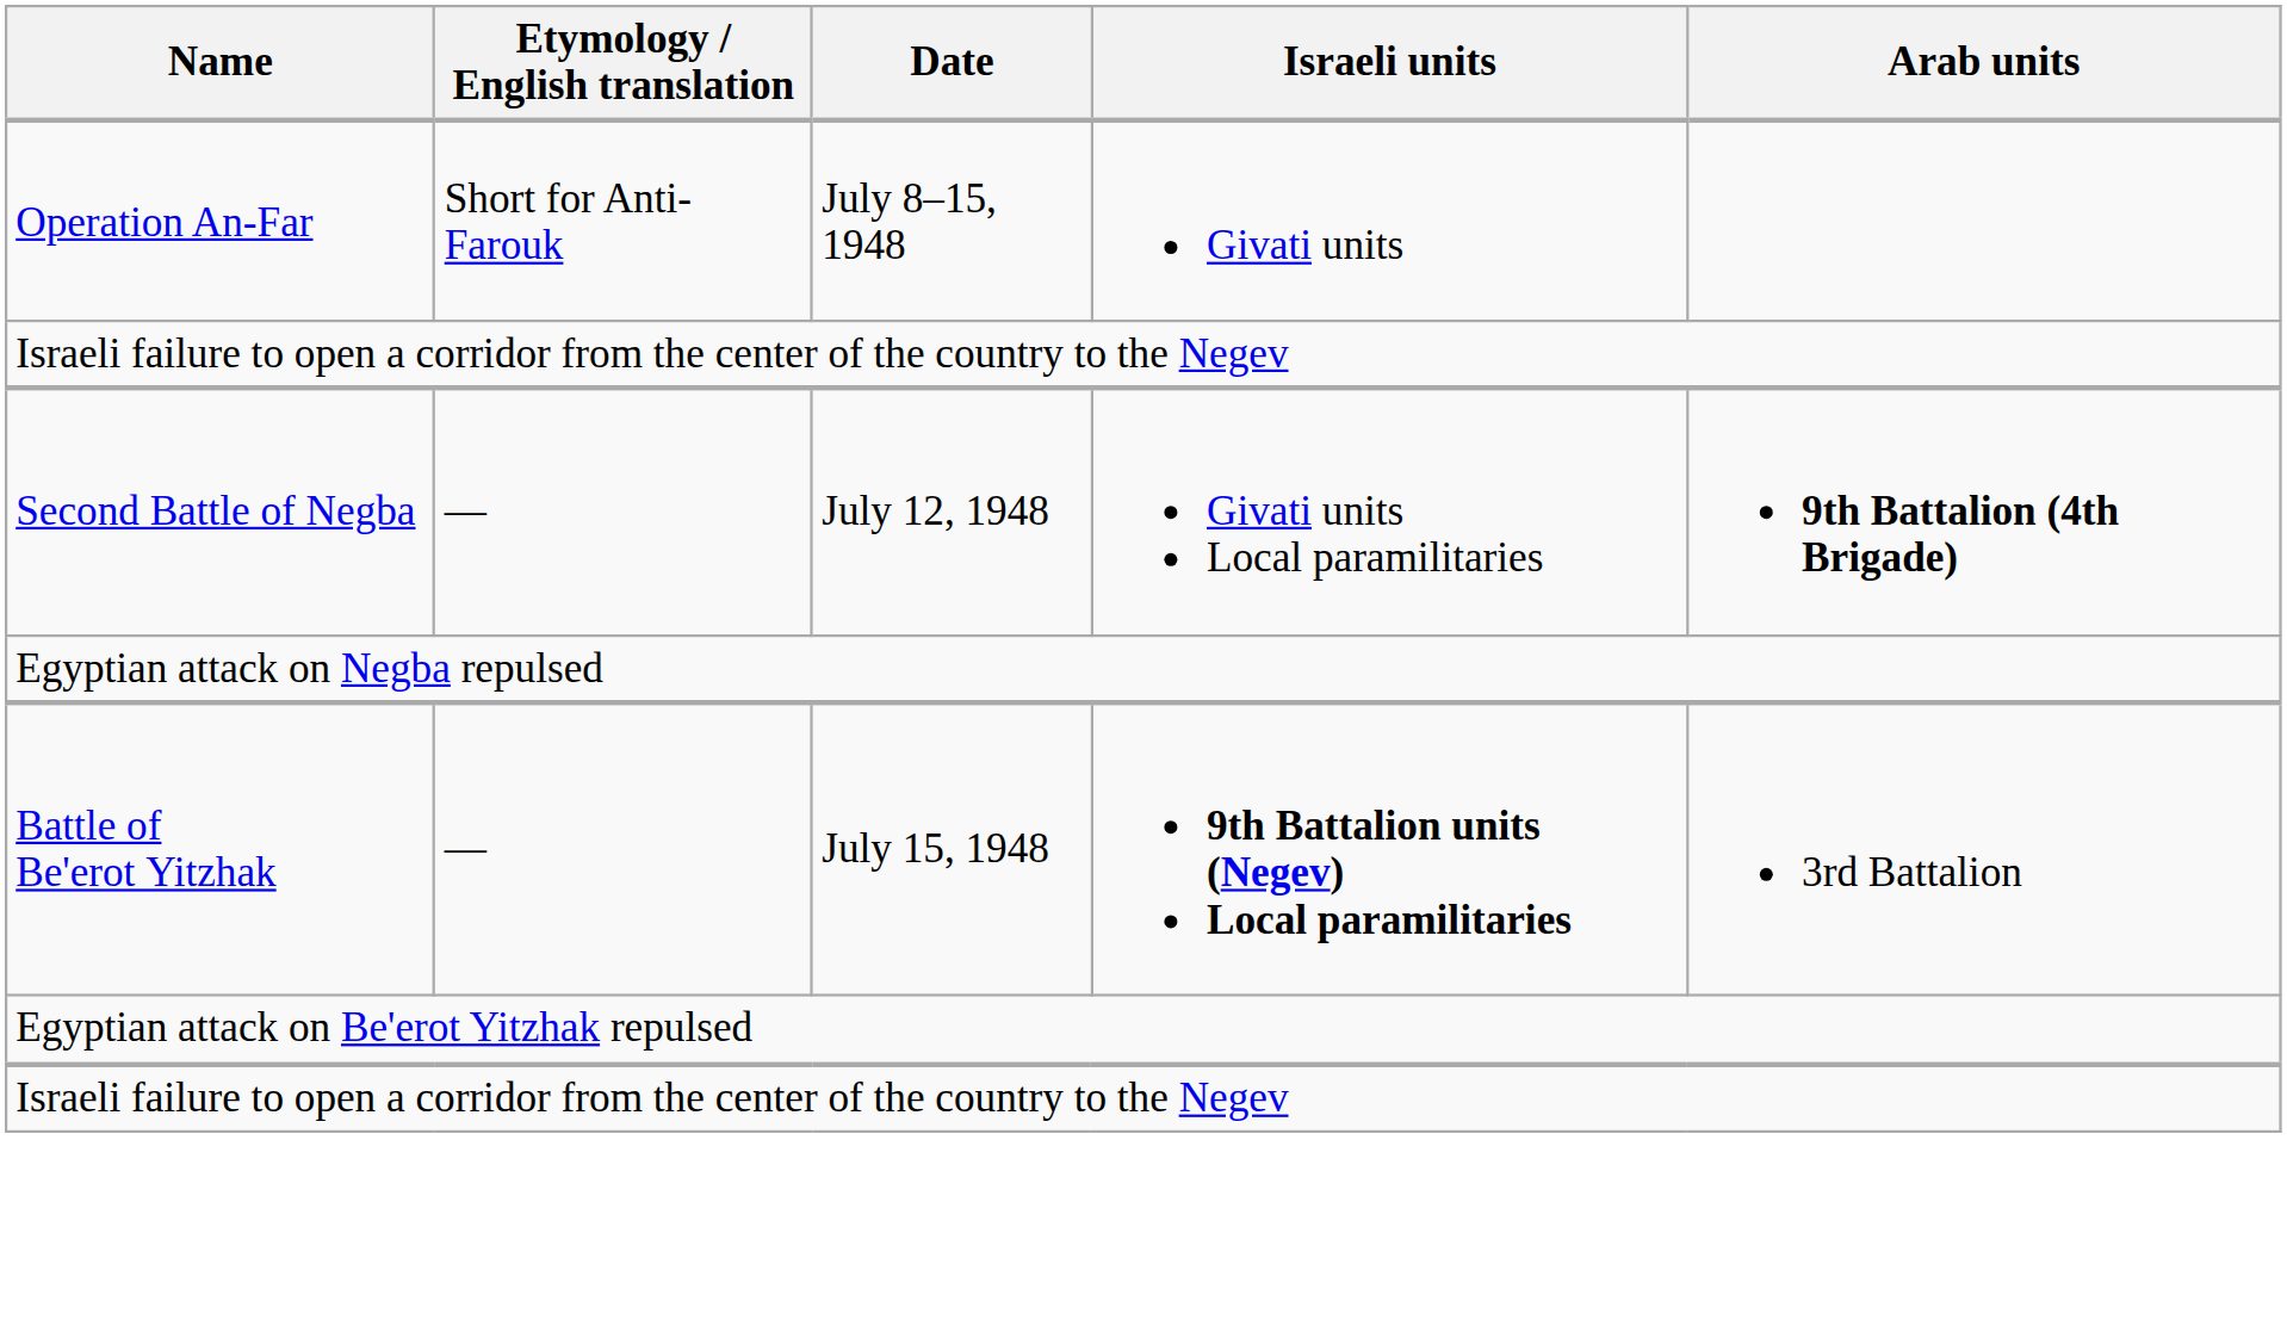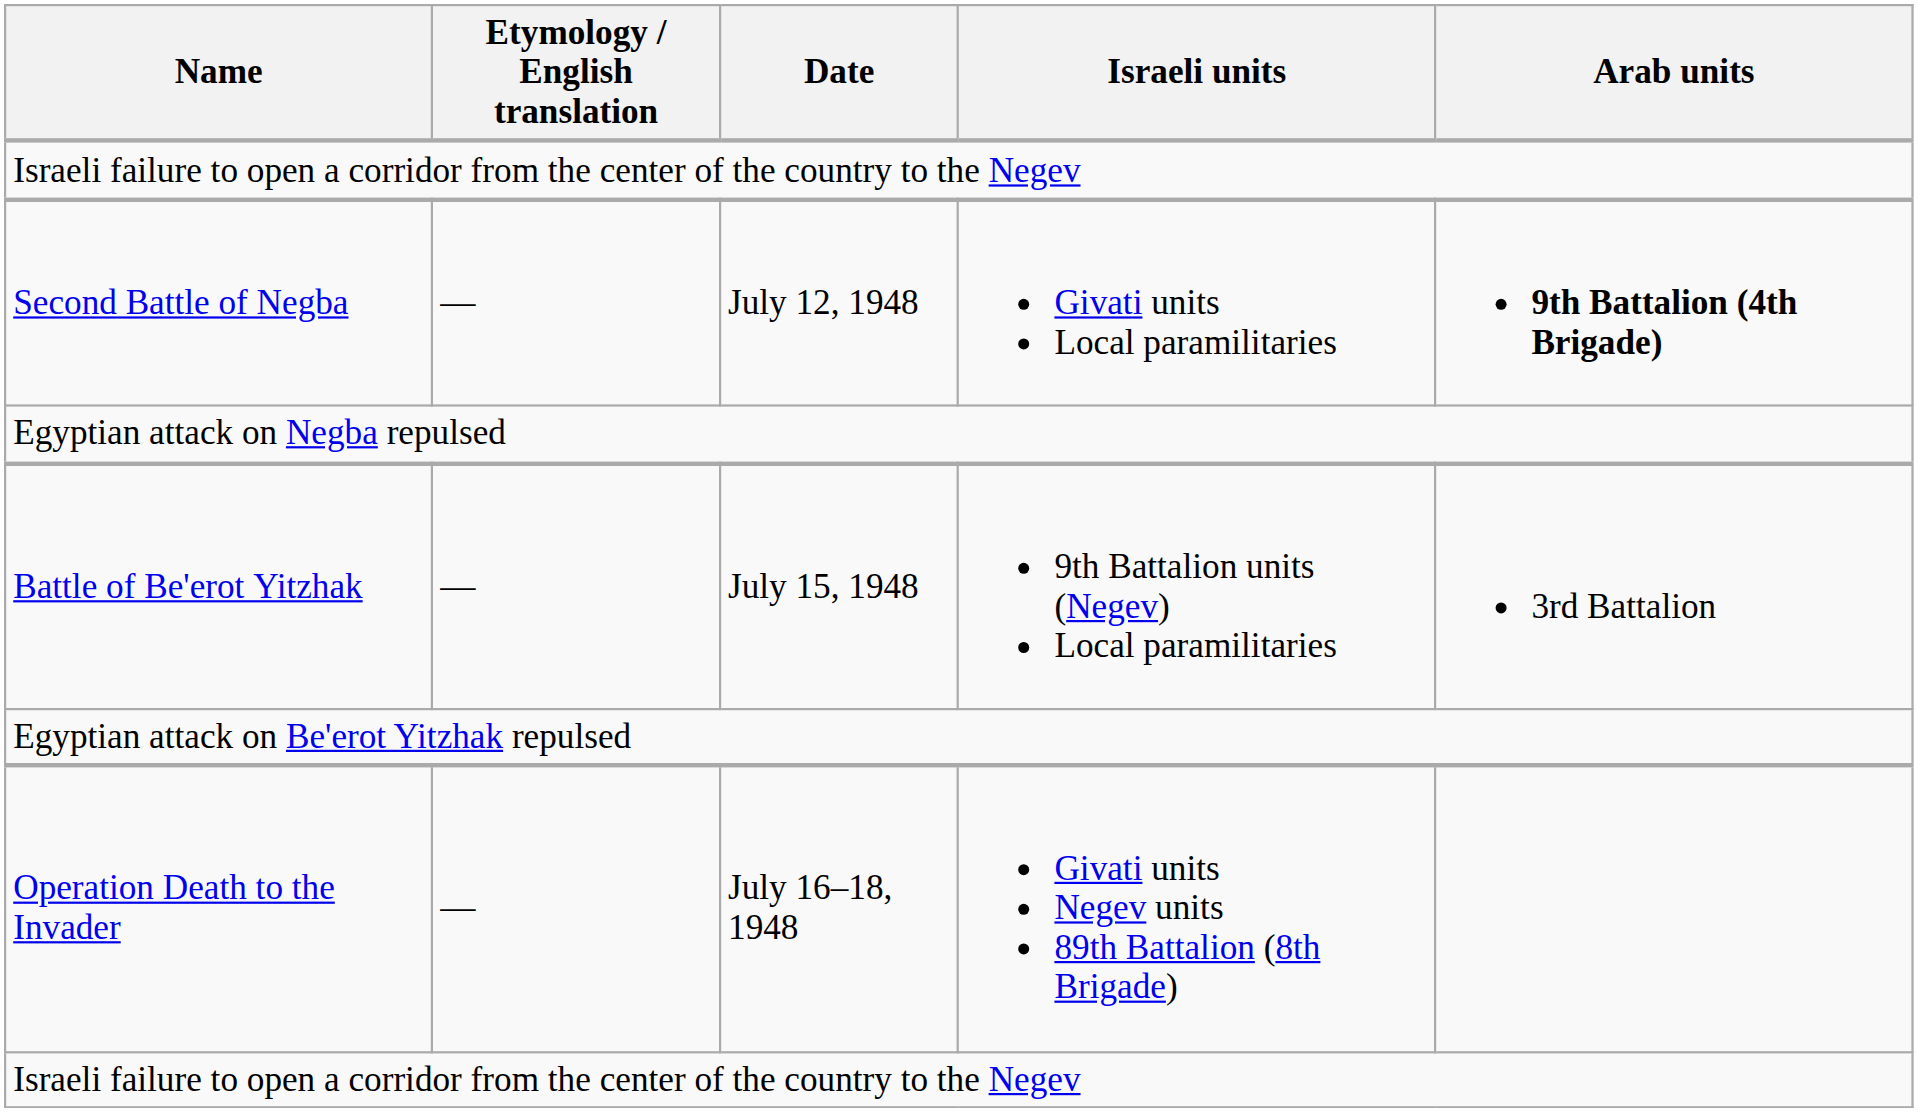- row: Operation An-Far | Short for Anti-Farouk | July 8–15, 1948 | Givati units
Battle of Be'erot Yitzhak | Israeli units: bold -> normal
+ row: Operation Death to the Invader | — | July 16–18, 1948 | Givati units Negev units 89th Battalion (8th Brigade)
